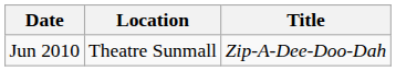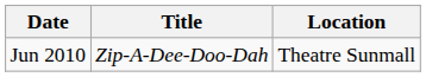columns swapped: Title <-> Location
